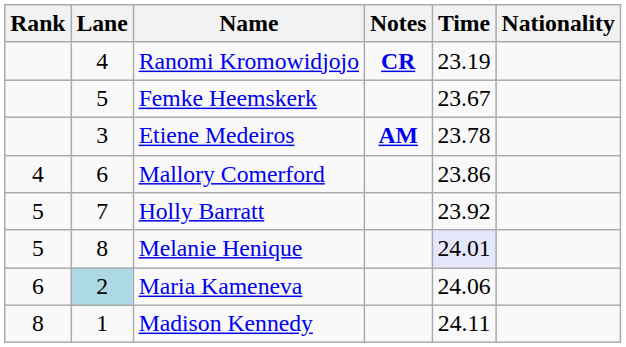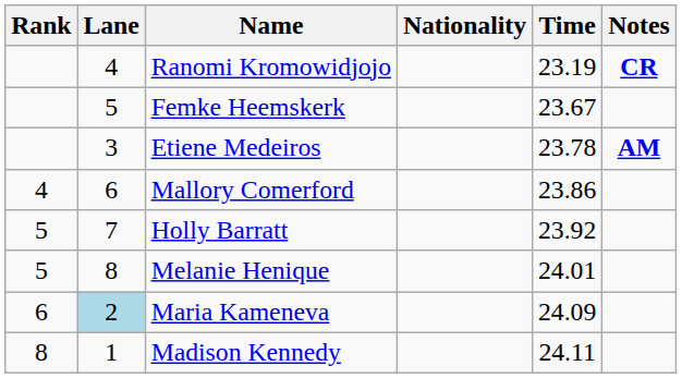columns swapped: Nationality <-> Notes
Melanie Henique | Time: lavender background -> no background
Maria Kameneva | Time: 24.06 -> 24.09
